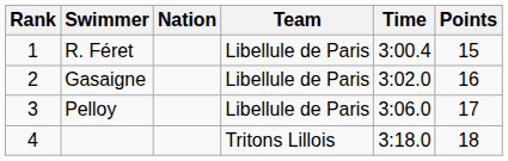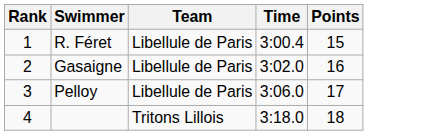- column: Nation
